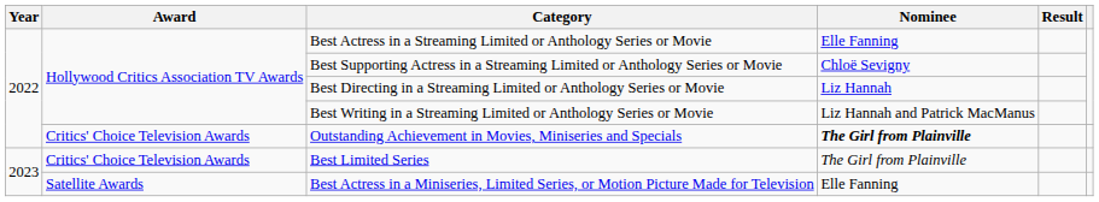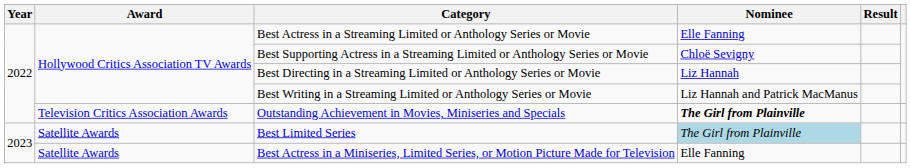Outstanding Achievement in Movies, Miniseries and Specials | Award: Critics' Choice Television Awards -> Television Critics Association Awards
Best Limited Series | Award: Critics' Choice Television Awards -> Satellite Awards
Best Limited Series | Nominee: no background -> lightblue background
